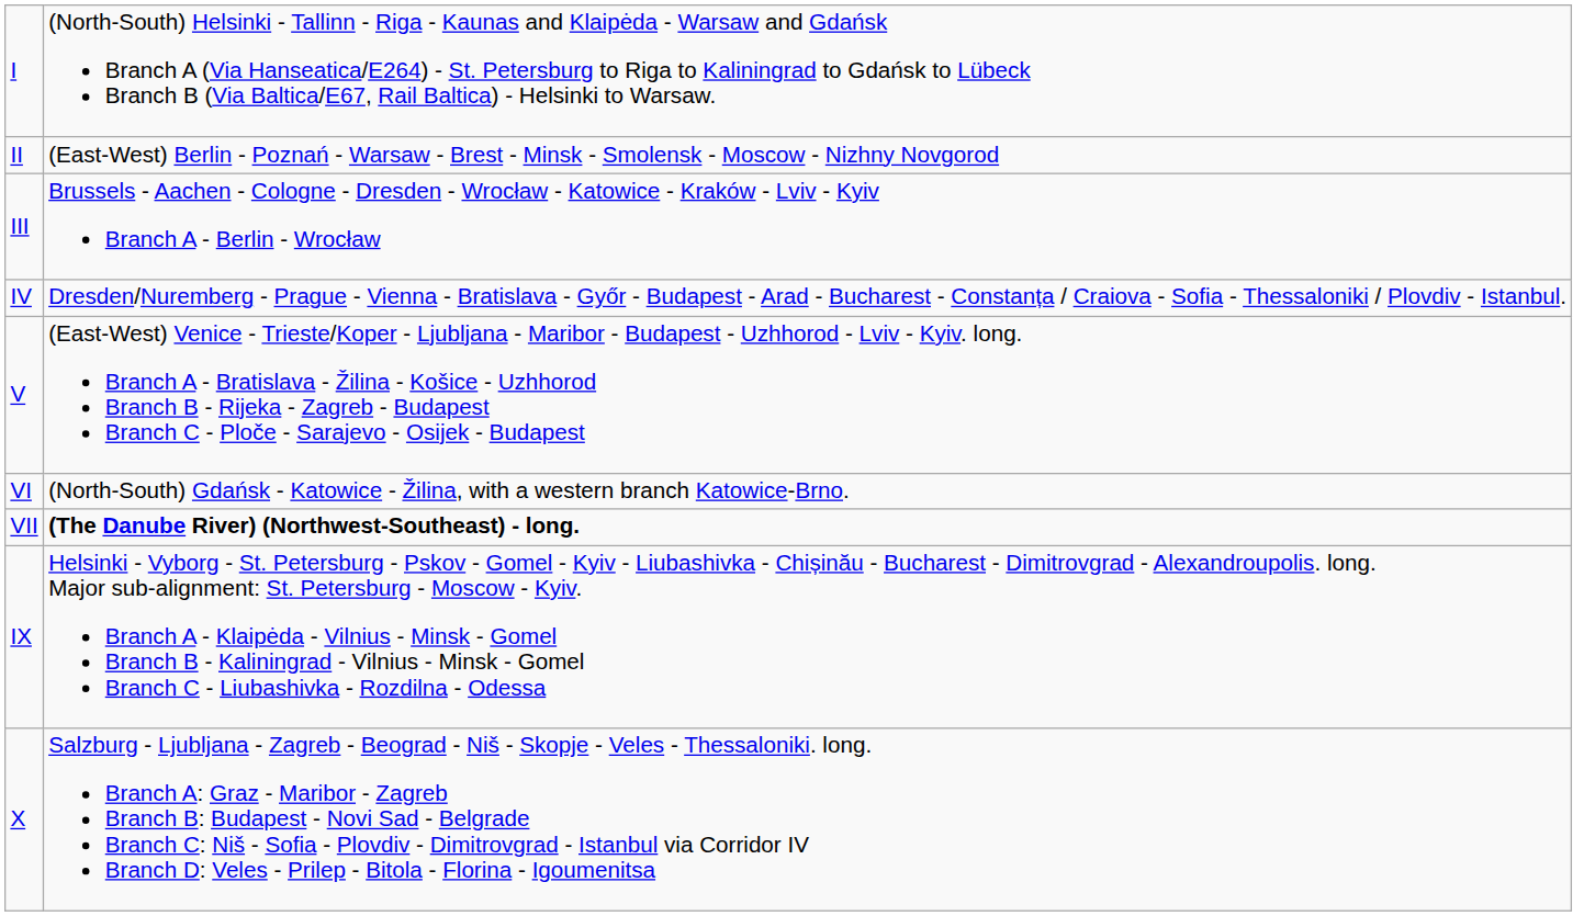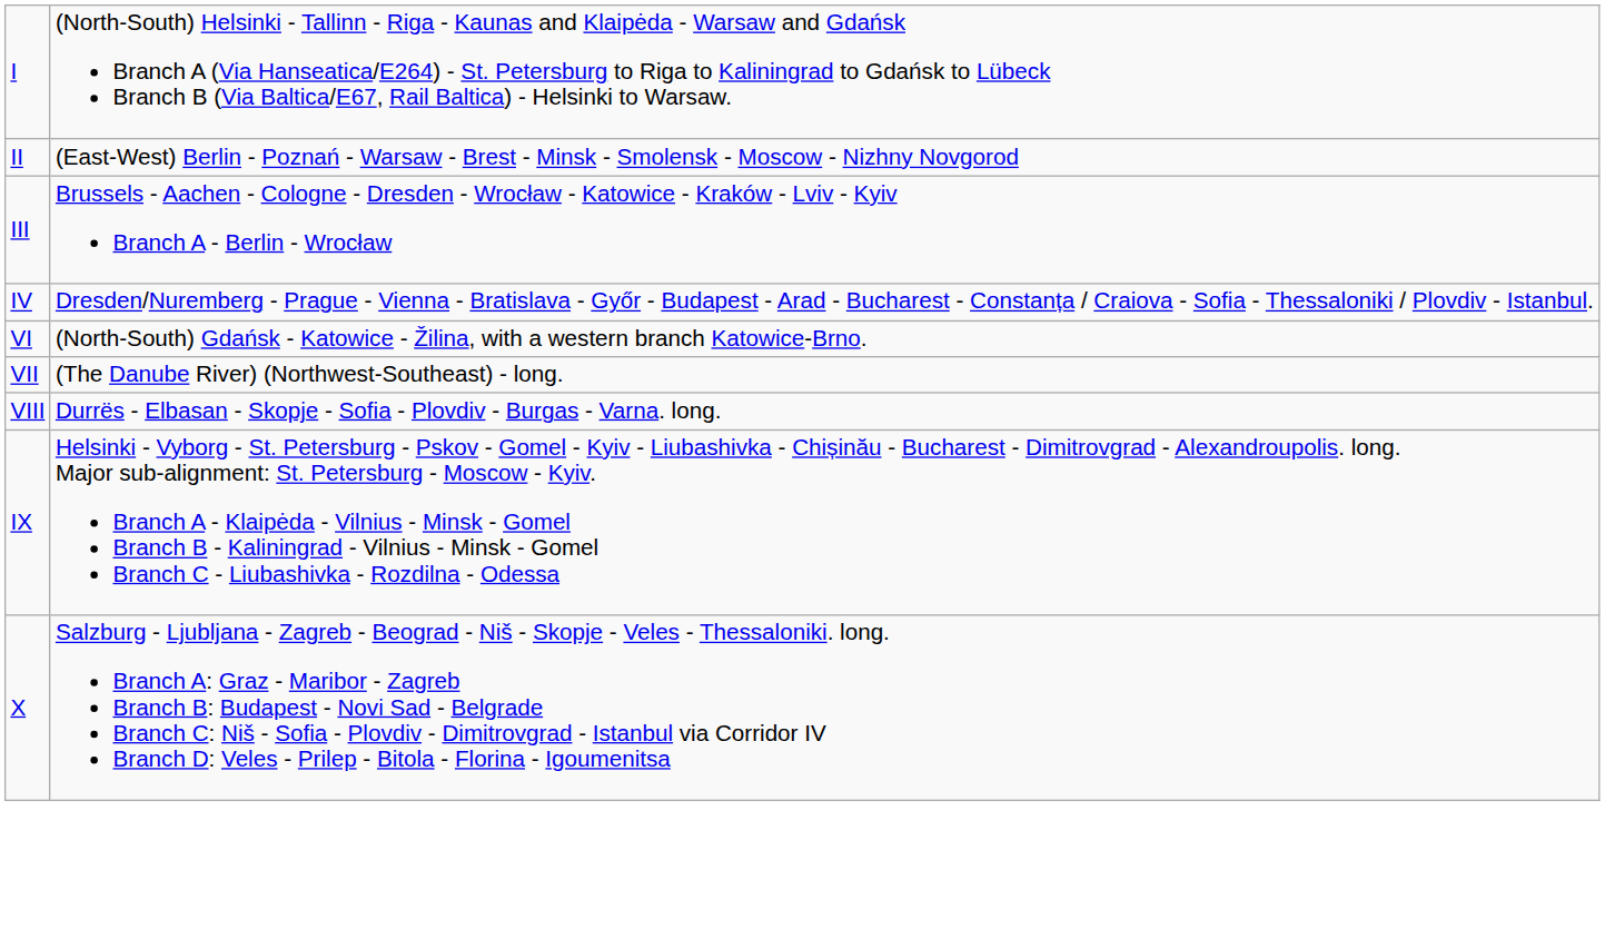- row: V | (East-West) Venice - Trieste/Koper - Ljubljana - Maribor - Budapest - Uzhhorod - Lviv - Kyiv. long. Branch A - Bratislava - Žilina - Košice - Uzhhorod Branch B - Rijeka - Zagreb - Budapest Branch C - Ploče - Sarajevo - Osijek - Budapest
VII | column 2: bold -> normal
+ row: VIII | Durrës - Elbasan - Skopje - Sofia - Plovdiv - Burgas - Varna. long.
